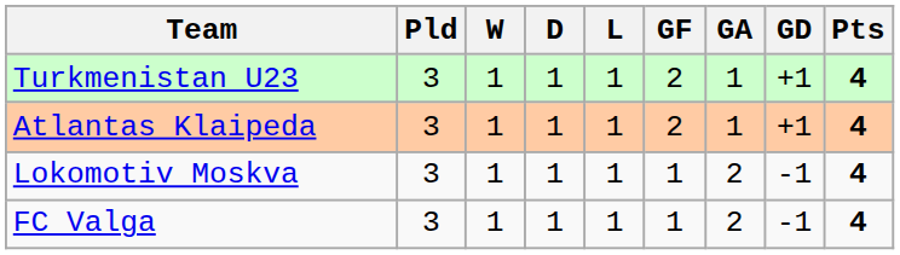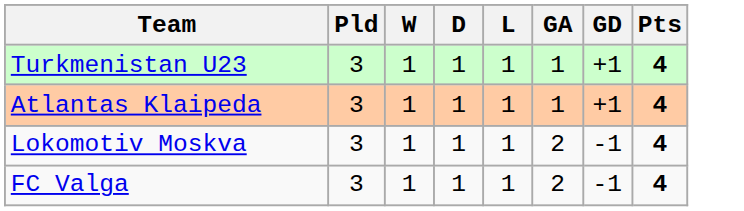- column: GF | 2 | 2 | 1 | 1
